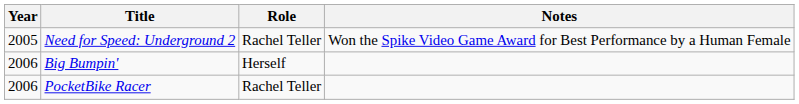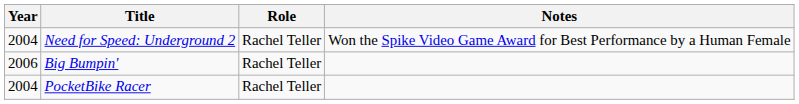Need for Speed: Underground 2 | Year: 2005 -> 2004
Big Bumpin' | Role: Herself -> Rachel Teller
PocketBike Racer | Year: 2006 -> 2004
